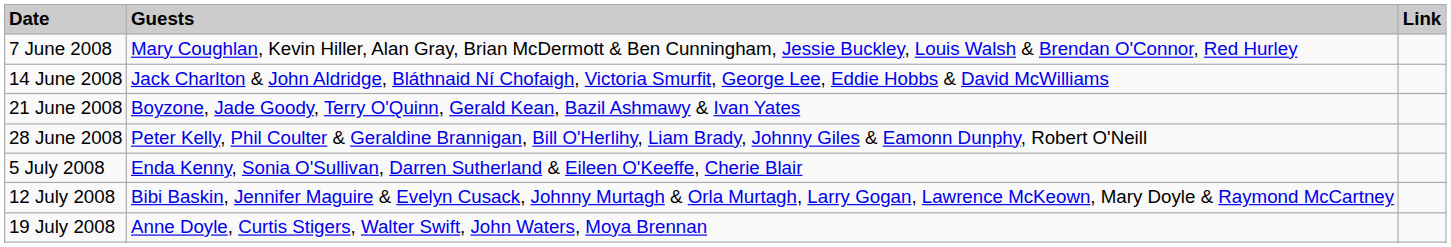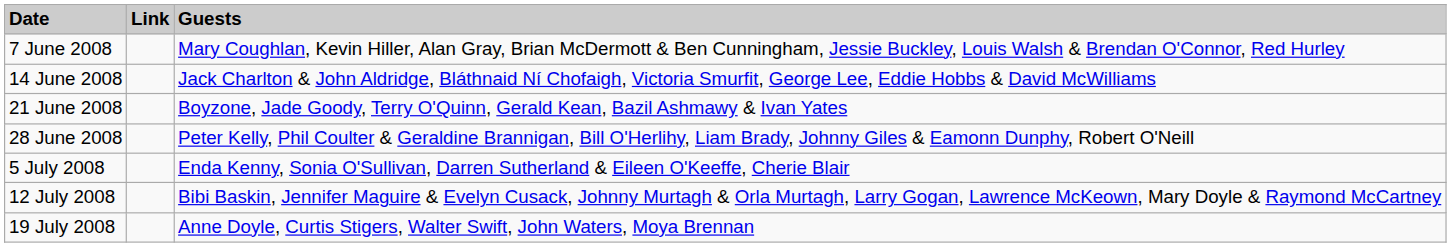columns swapped: Guests <-> Link
